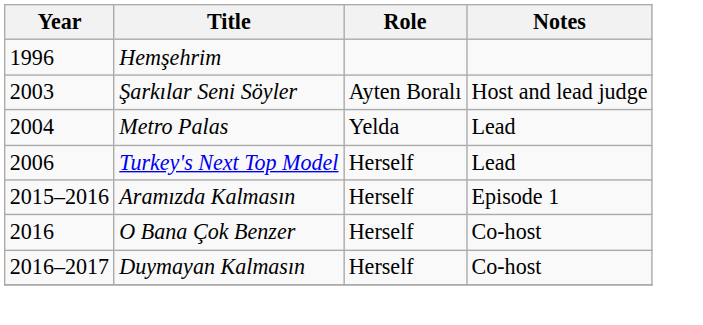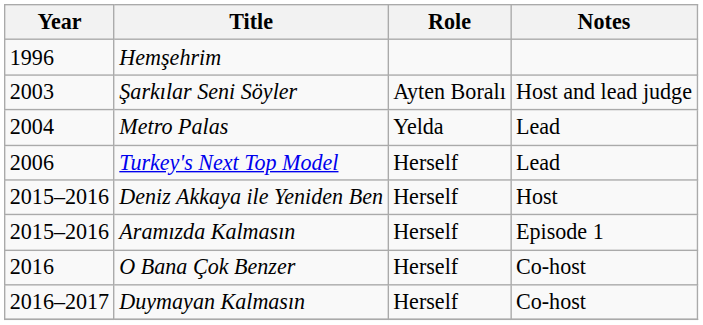+ row: 2015–2016 | Deniz Akkaya ile Yeniden Ben | Herself | Host
